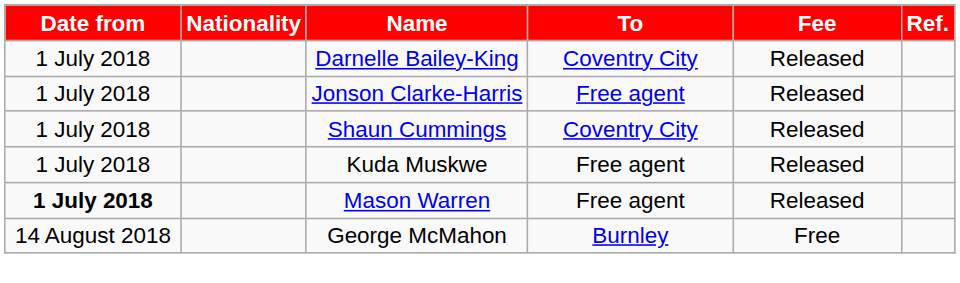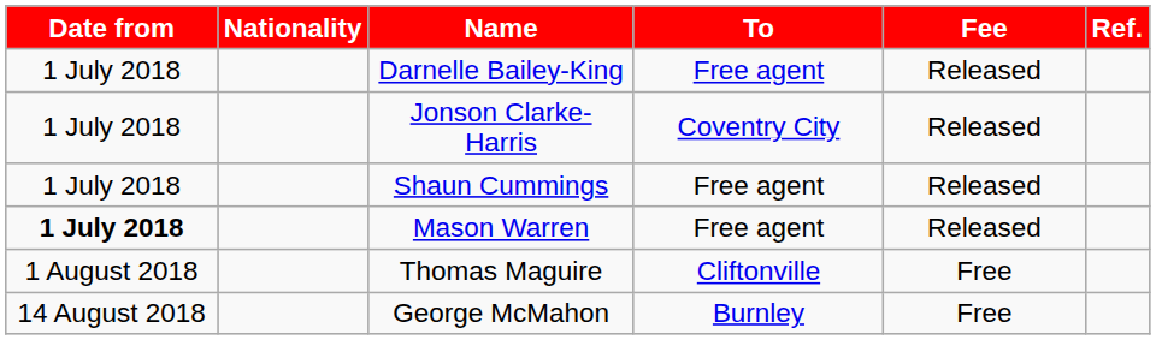Darnelle Bailey-King | To: Coventry City -> Free agent
Jonson Clarke-Harris | To: Free agent -> Coventry City
Shaun Cummings | To: Coventry City -> Free agent
- row: 1 July 2018 | Kuda Muskwe | Free agent | Released
+ row: 1 August 2018 | Thomas Maguire | Cliftonville | Free
